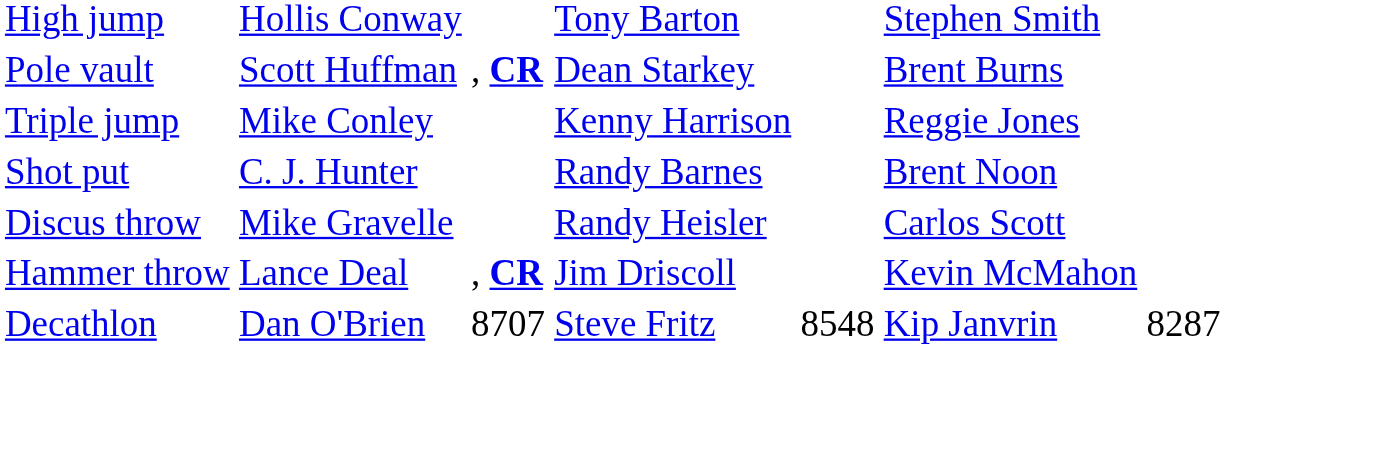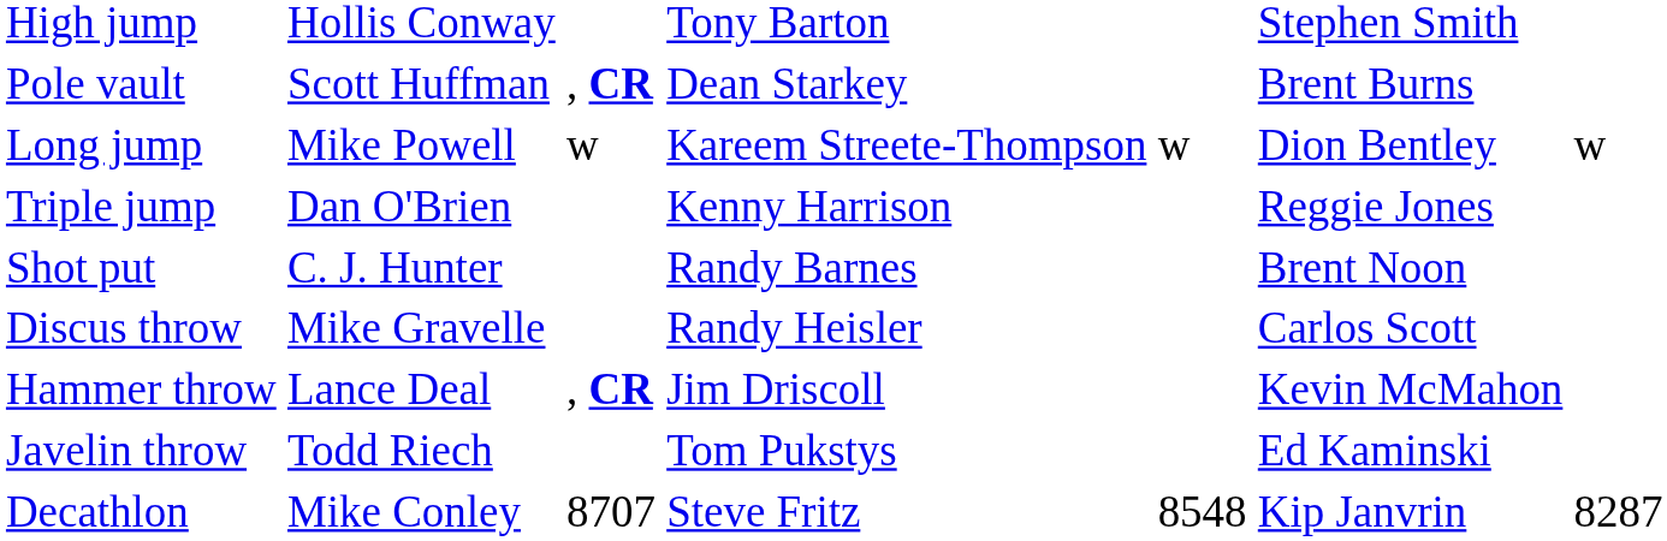+ row: Long jump | Mike Powell | w | Kareem Streete-Thompson | w | Dion Bentley | w
Triple jump | column 2: Mike Conley -> Dan O'Brien
+ row: Javelin throw | Todd Riech | Tom Pukstys | Ed Kaminski
Decathlon | column 2: Dan O'Brien -> Mike Conley
